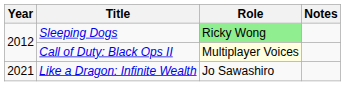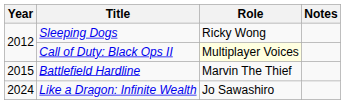Sleeping Dogs | Role: lightgreen background -> no background
+ row: 2015 | Battlefield Hardline | Marvin The Thief
Like a Dragon: Infinite Wealth | Year: 2021 -> 2024
